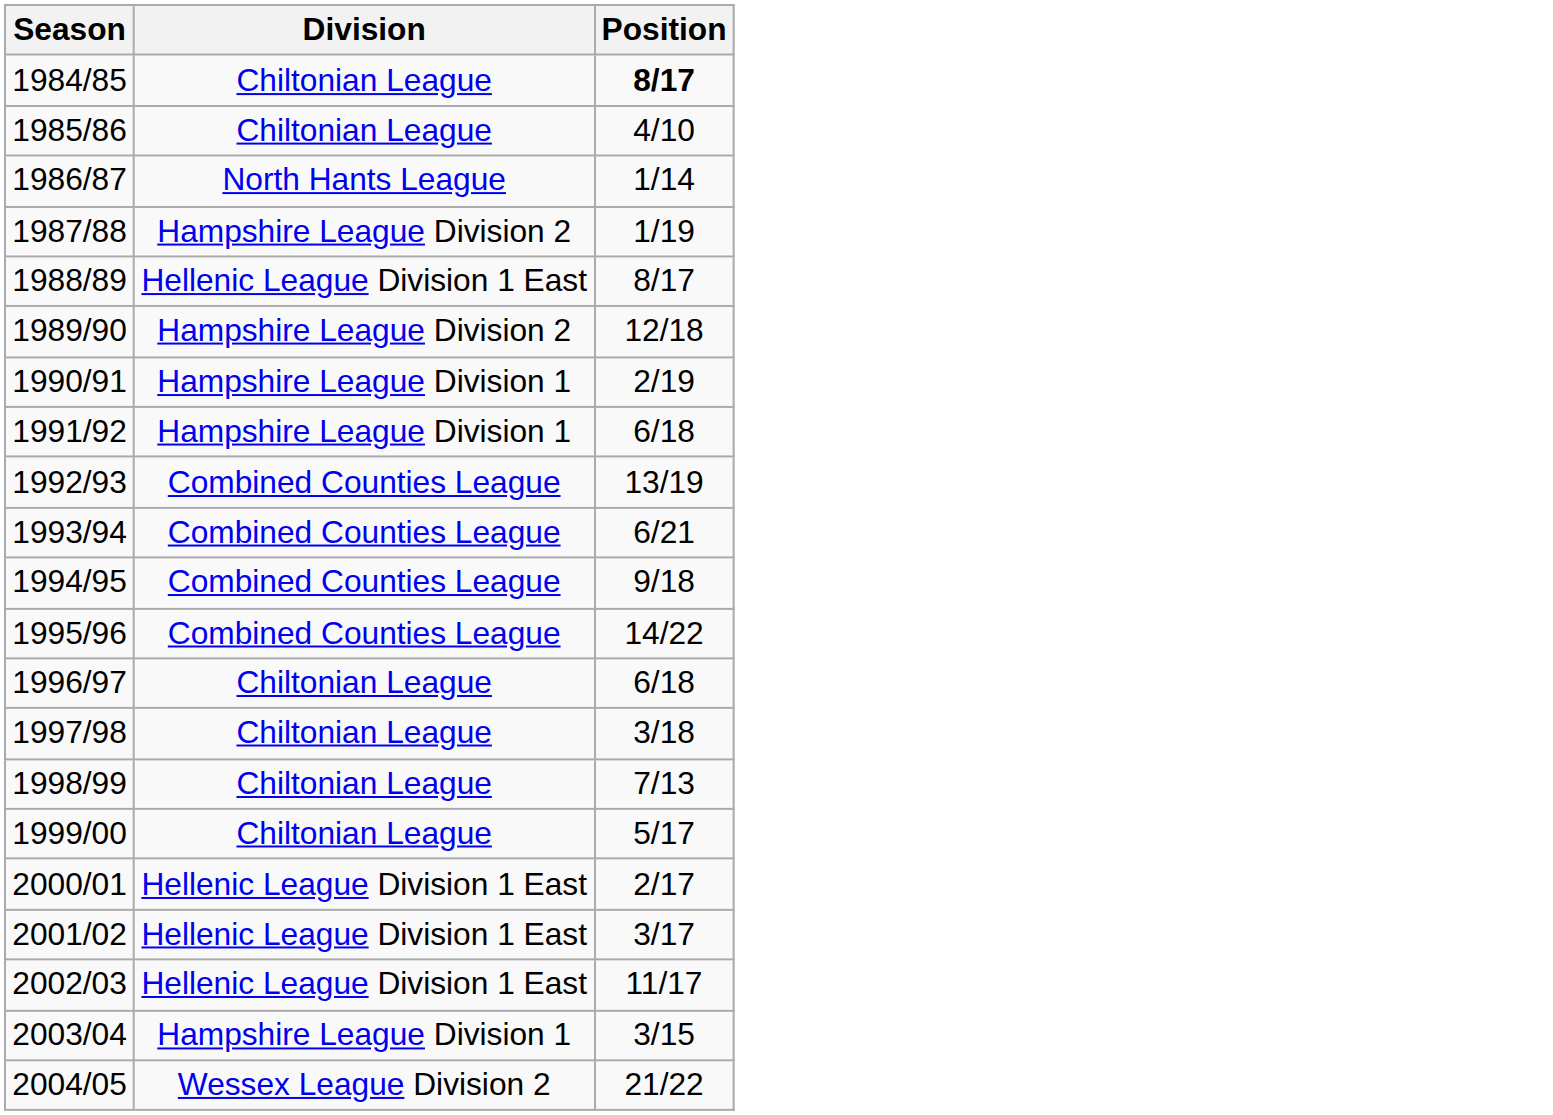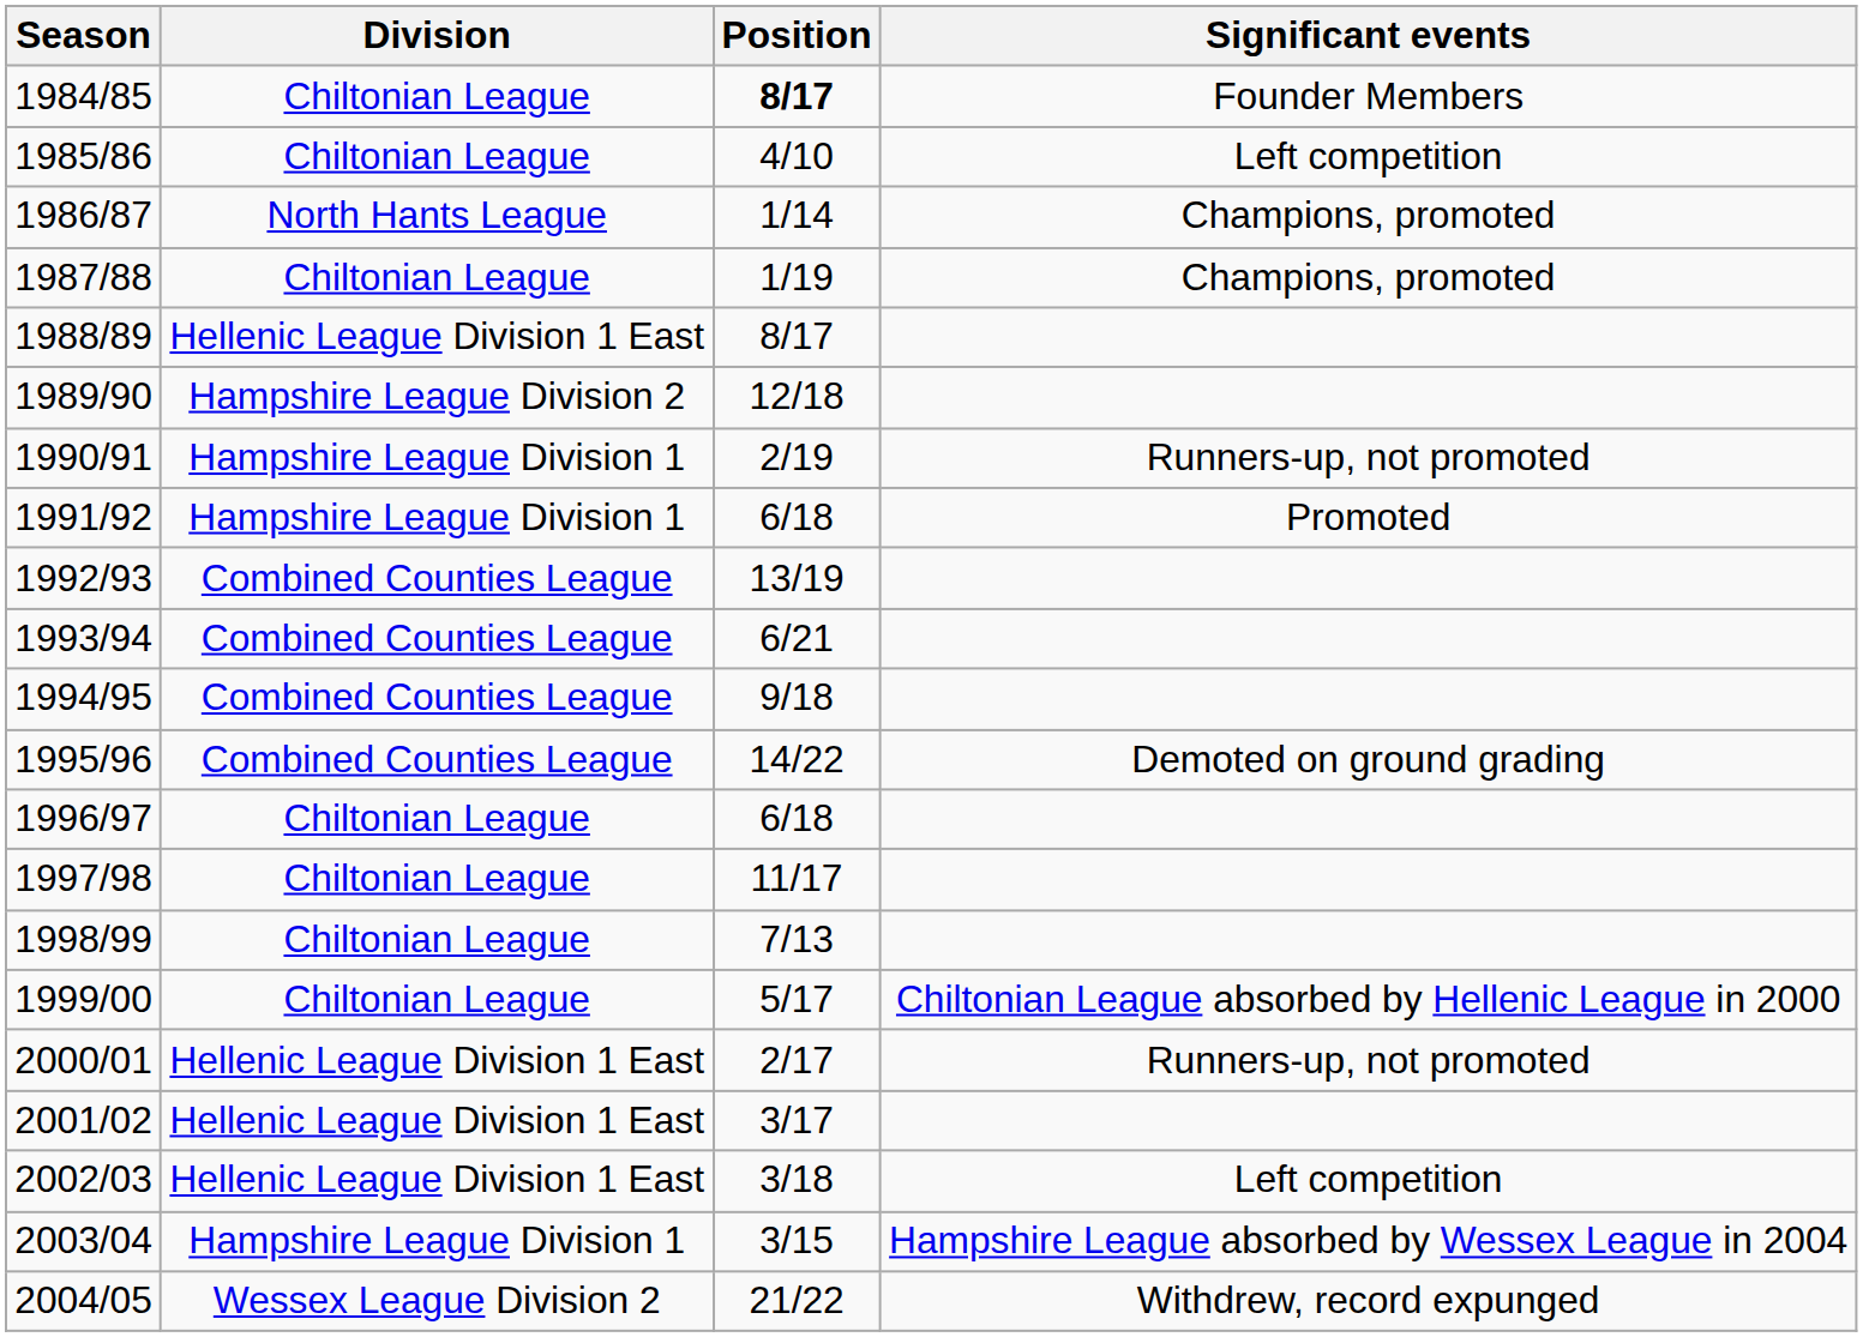+ column: Significant events | Founder Members | Left competition | Champions, promoted | Champions, promoted | Runners-up, not promoted | Promoted | Demoted on ground grading | Chiltonian League absorbed by Hellenic League in 2000 | Runners-up, not promoted | Left competition | Hampshire League absorbed by Wessex League in 2004 | Withdrew, record expunged
1987/88 | Division: Hampshire League Division 2 -> Chiltonian League
1997/98 | Position: 3/18 -> 11/17
2002/03 | Position: 11/17 -> 3/18
